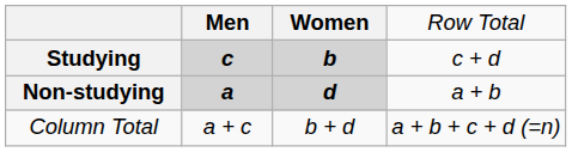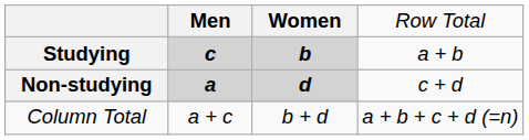Studying | column 4: c + d -> a + b
Non-studying | column 4: a + b -> c + d
